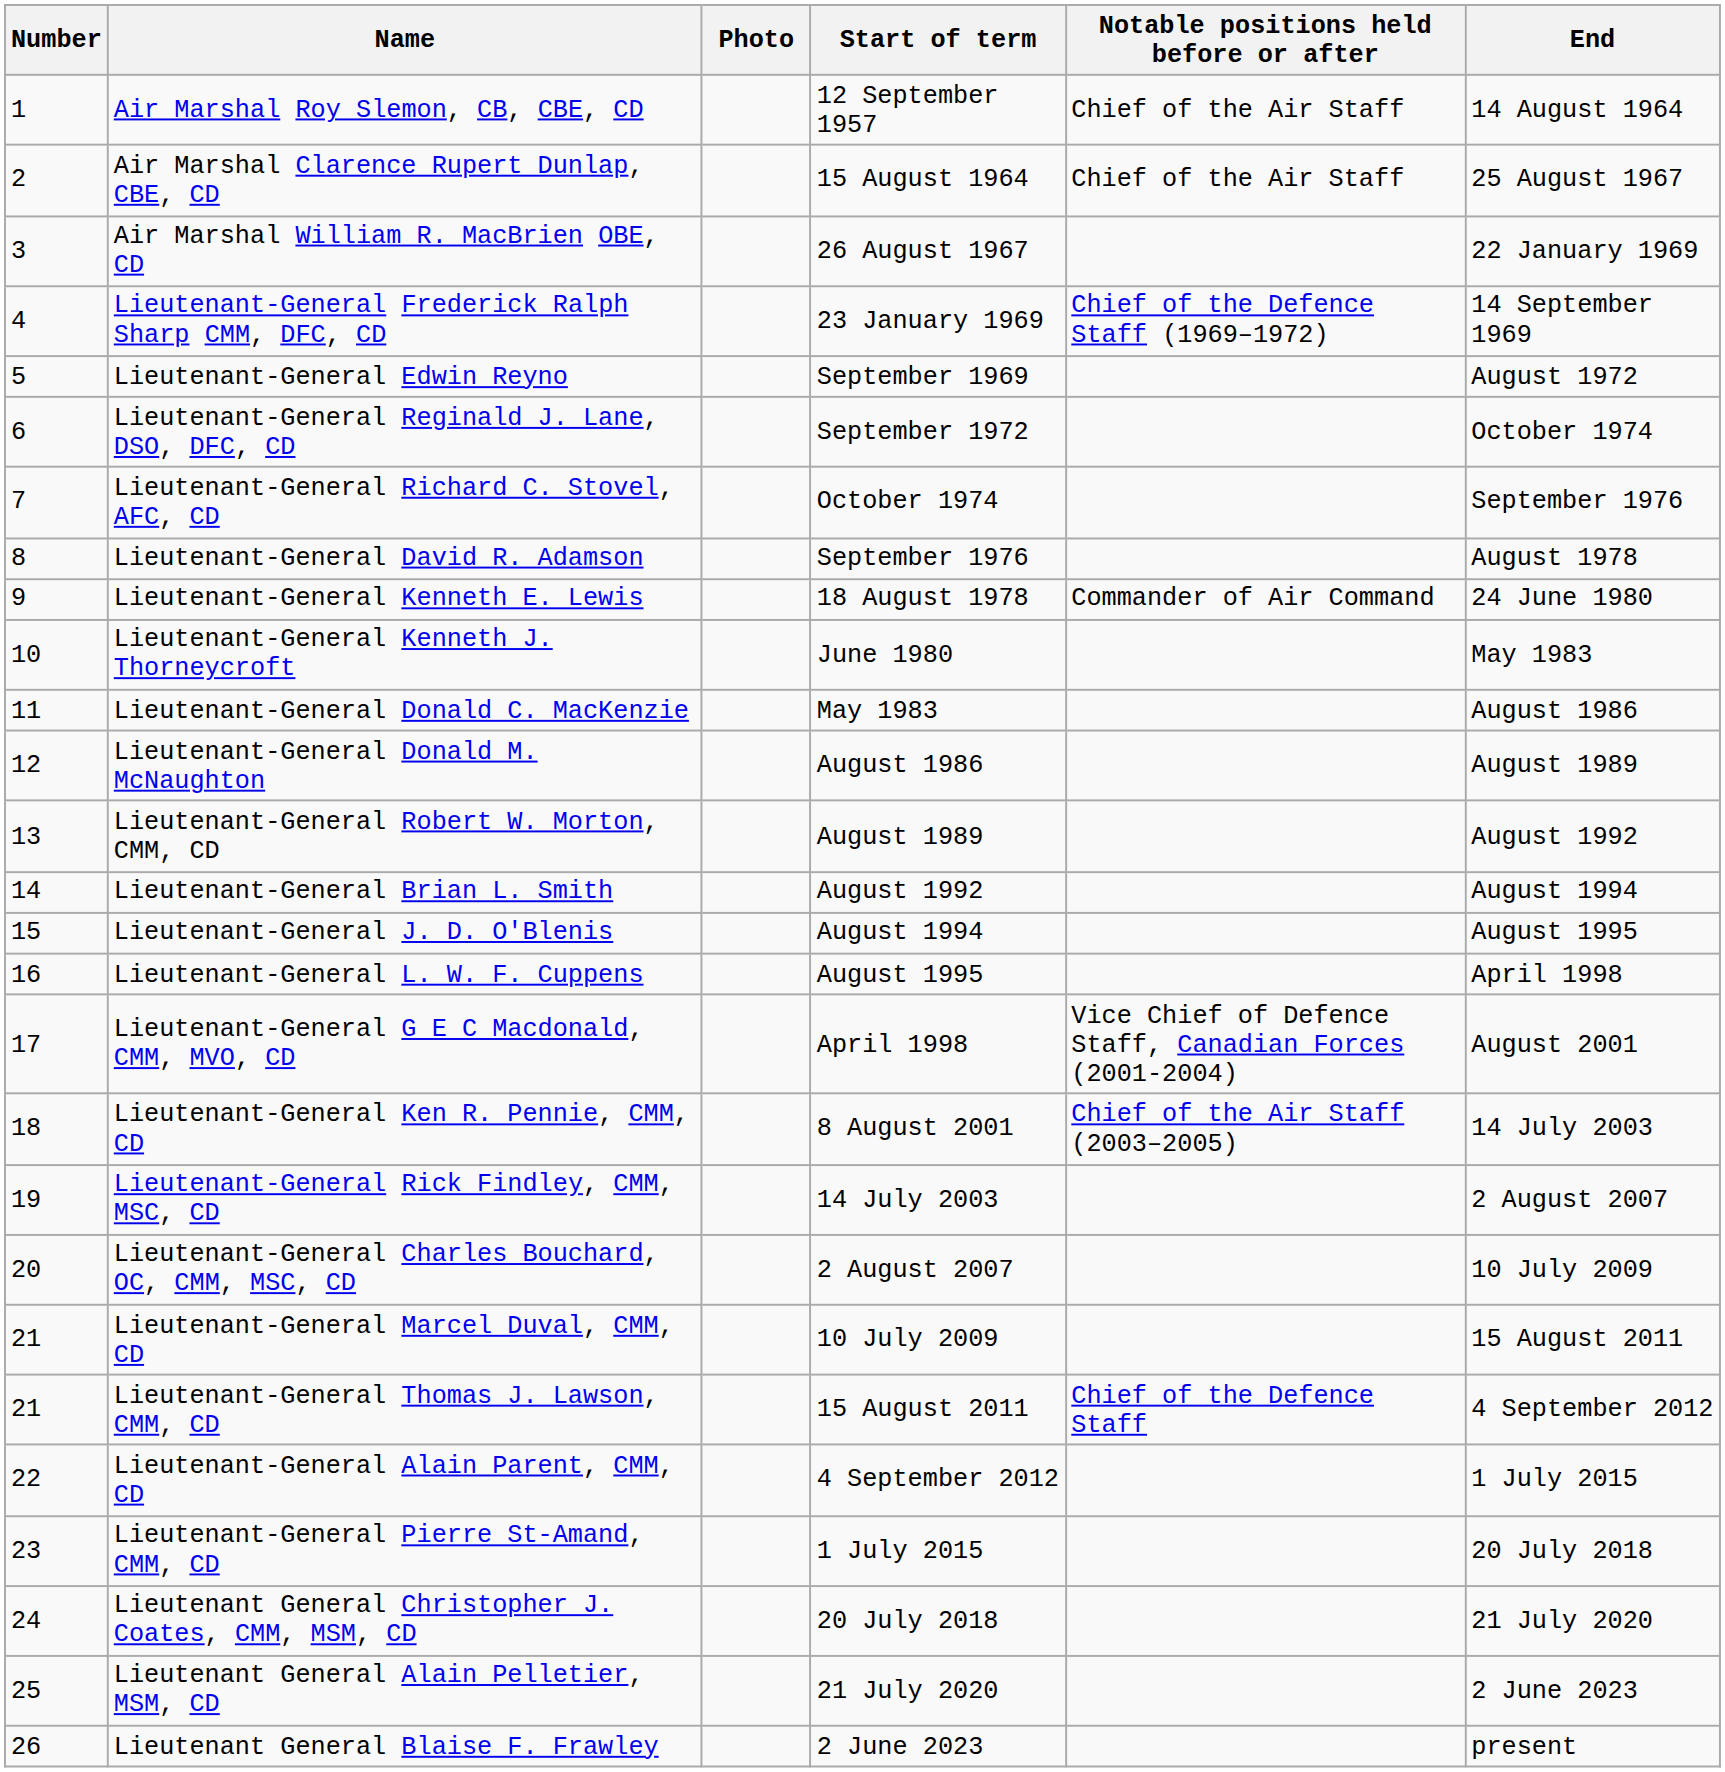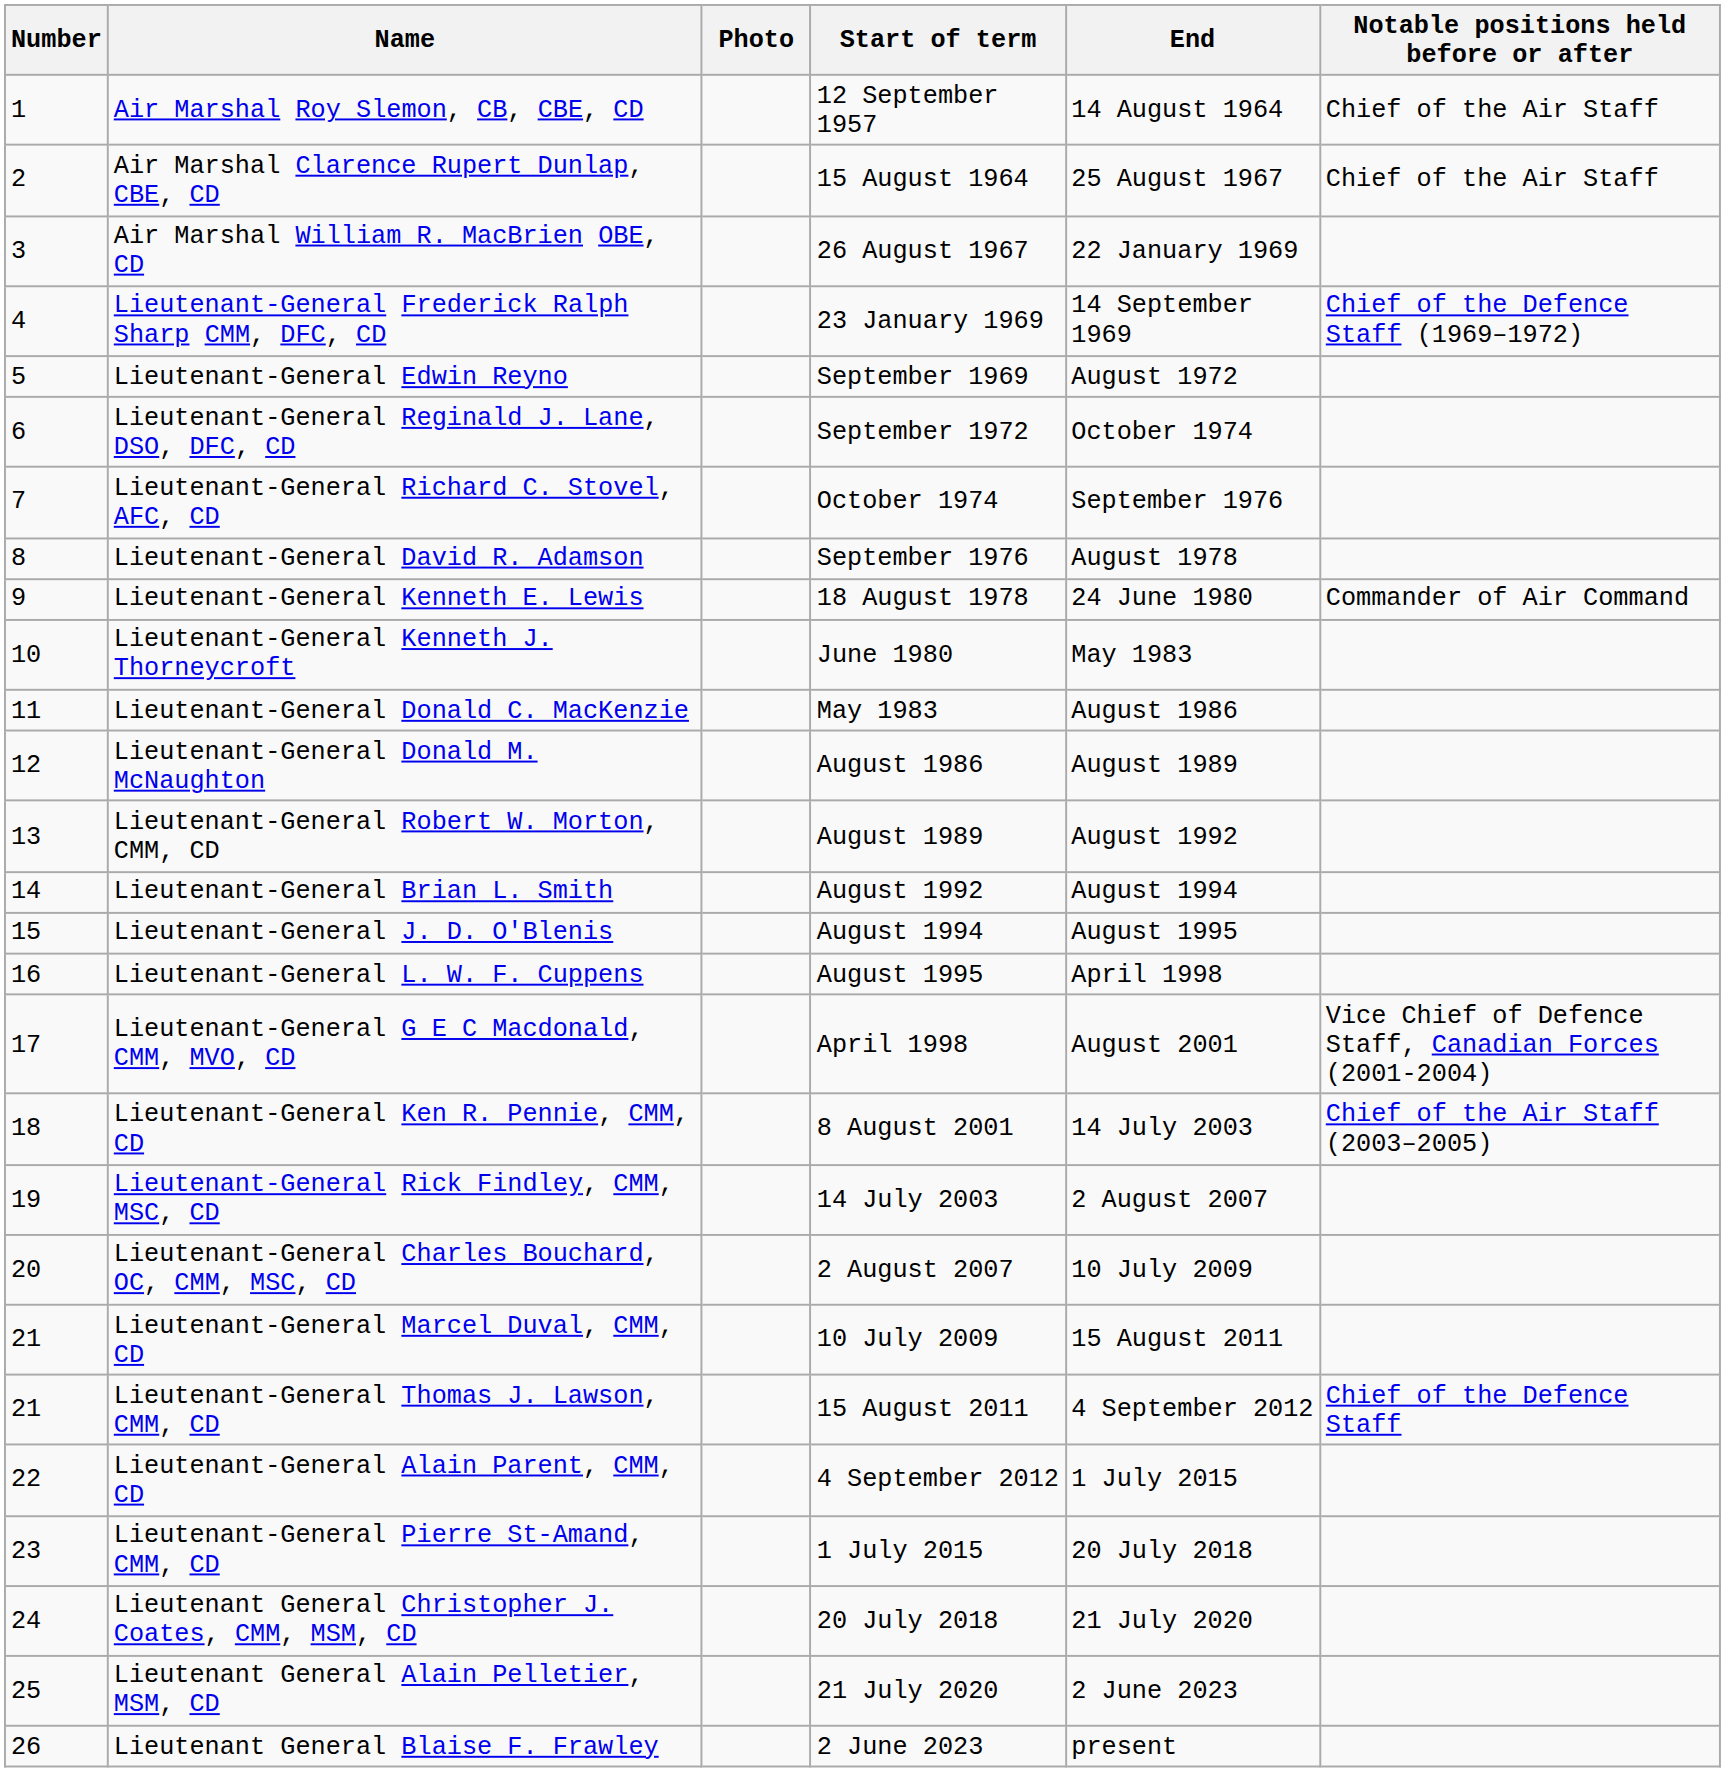columns swapped: End <-> Notable positions held before or after
